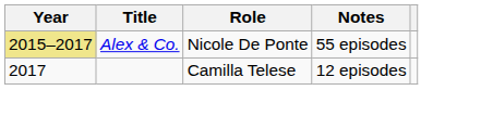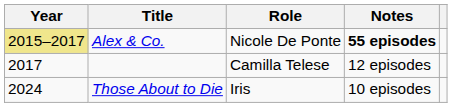Alex & Co. | Notes: normal -> bold
+ row: 2024 | Those About to Die | Iris | 10 episodes
